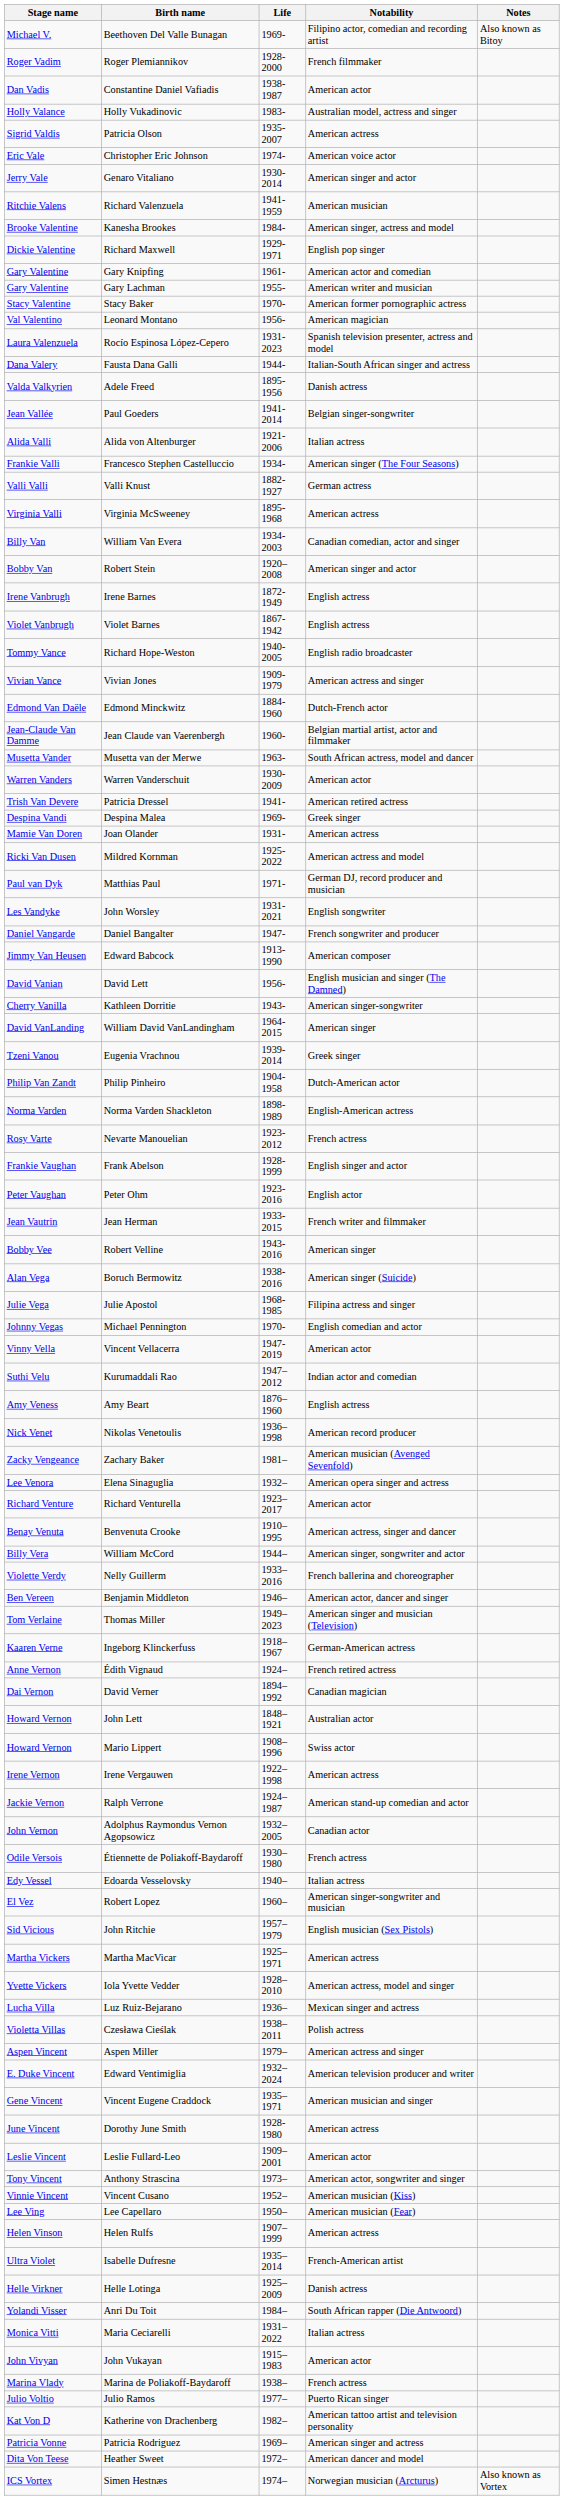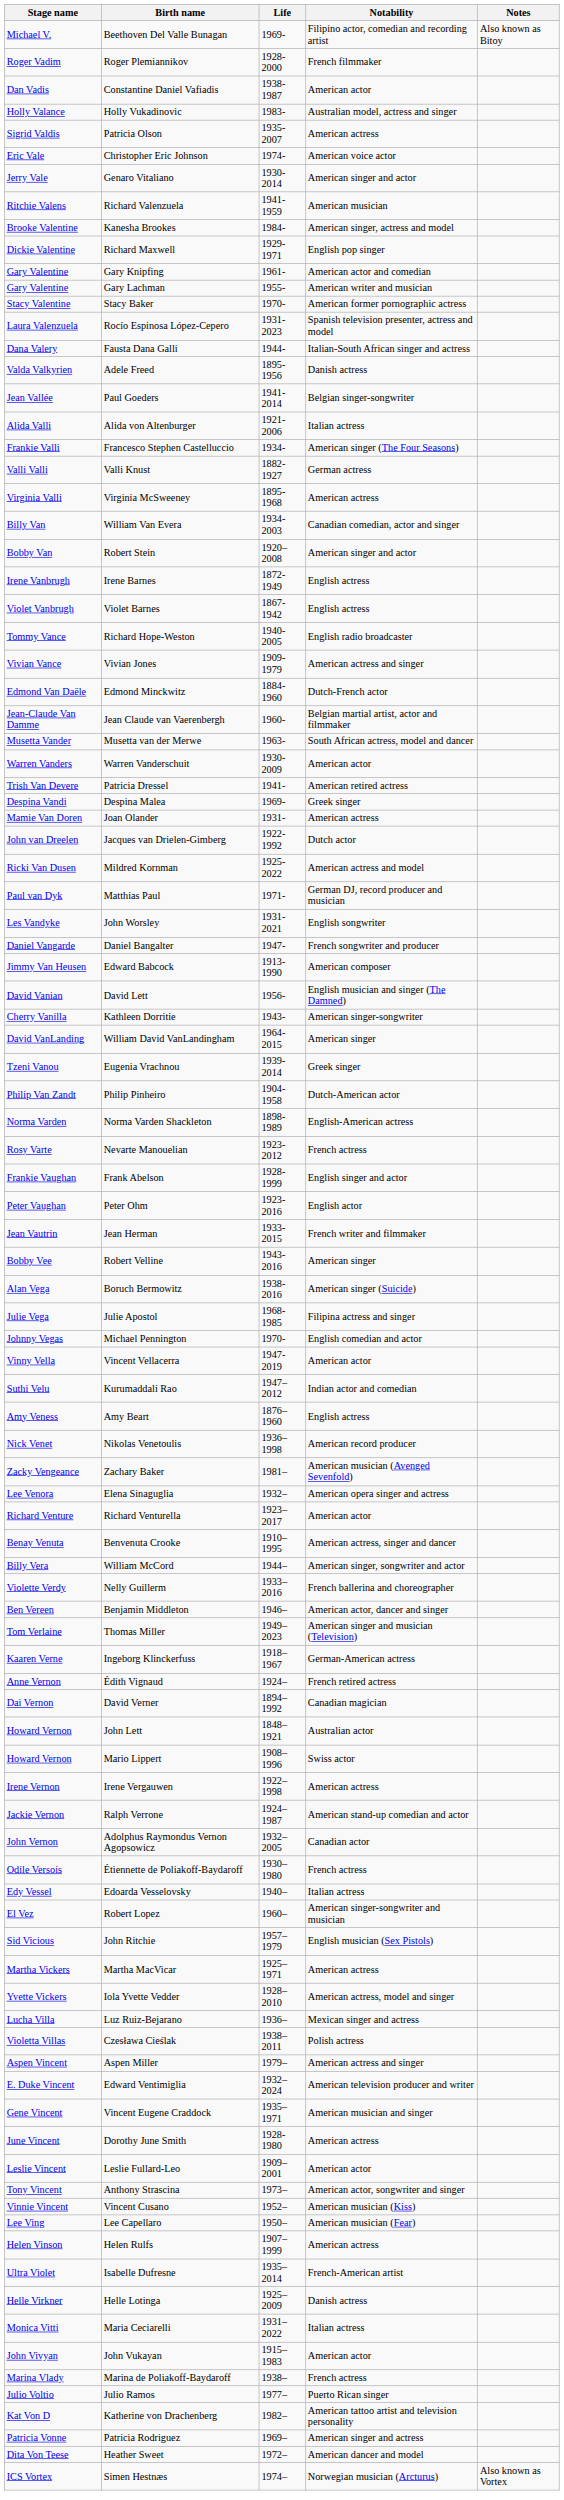- row: Val Valentino | Leonard Montano | 1956- | American magician
+ row: John van Dreelen | Jacques van Drielen-Gimberg | 1922-1992 | Dutch actor
- row: Yolandi Visser | Anri Du Toit | 1984– | South African rapper (Die Antwoord)
